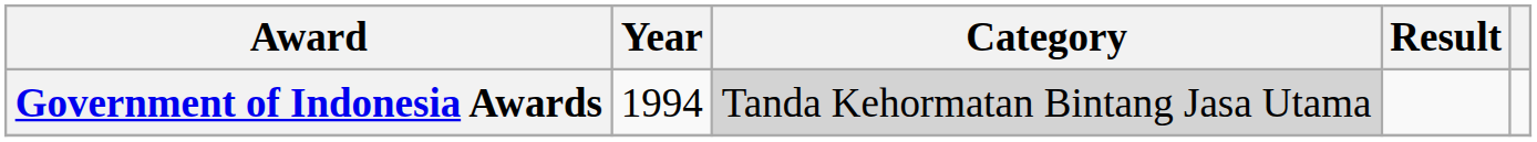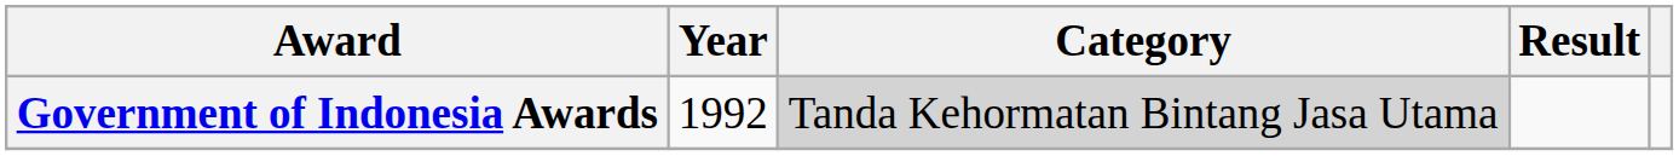Government of Indonesia Awards | Year: 1994 -> 1992
